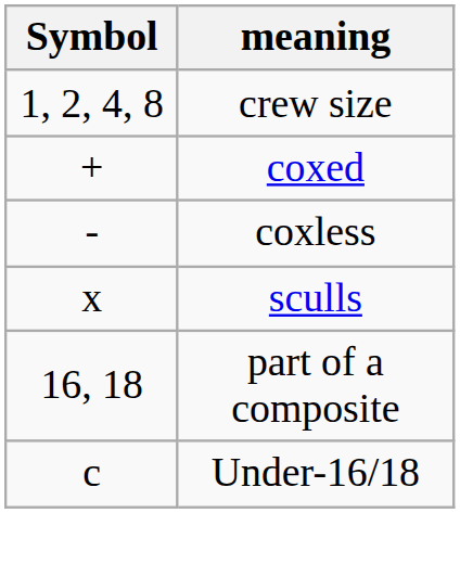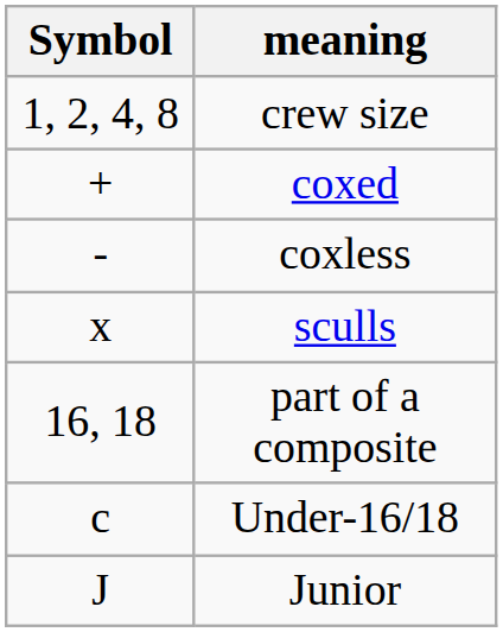+ row: J | Junior
